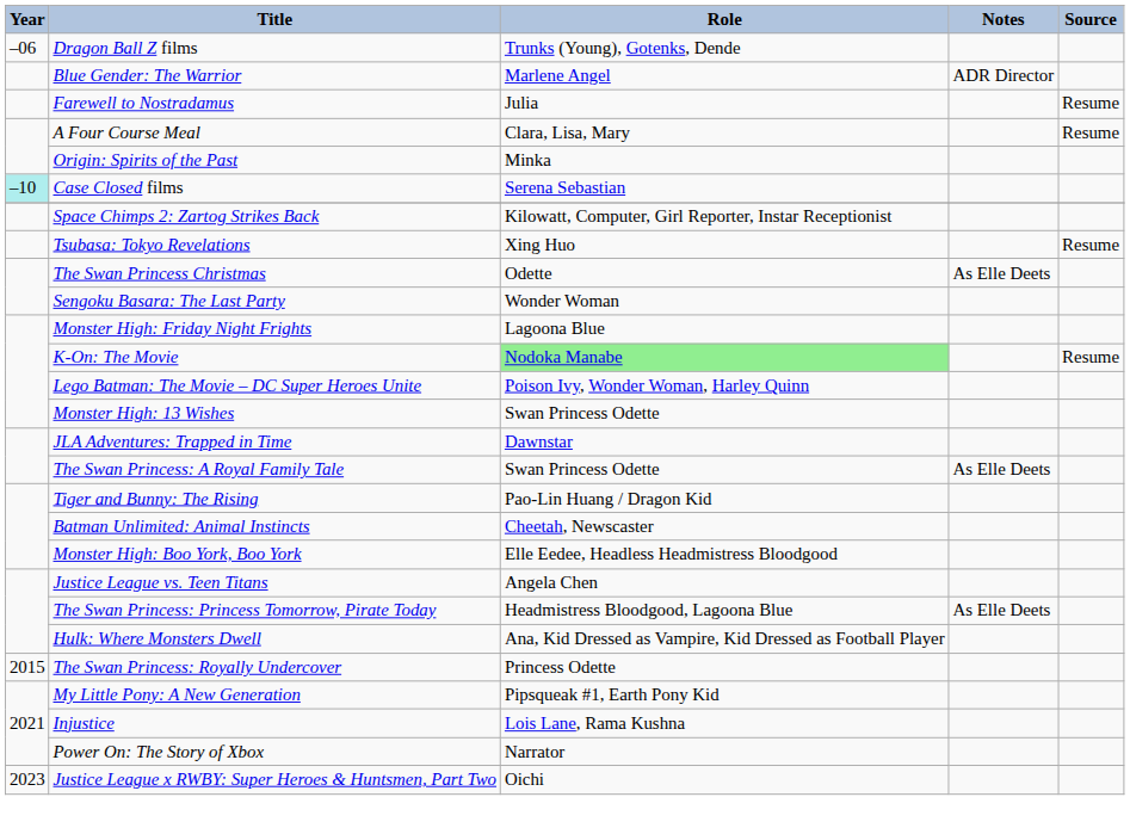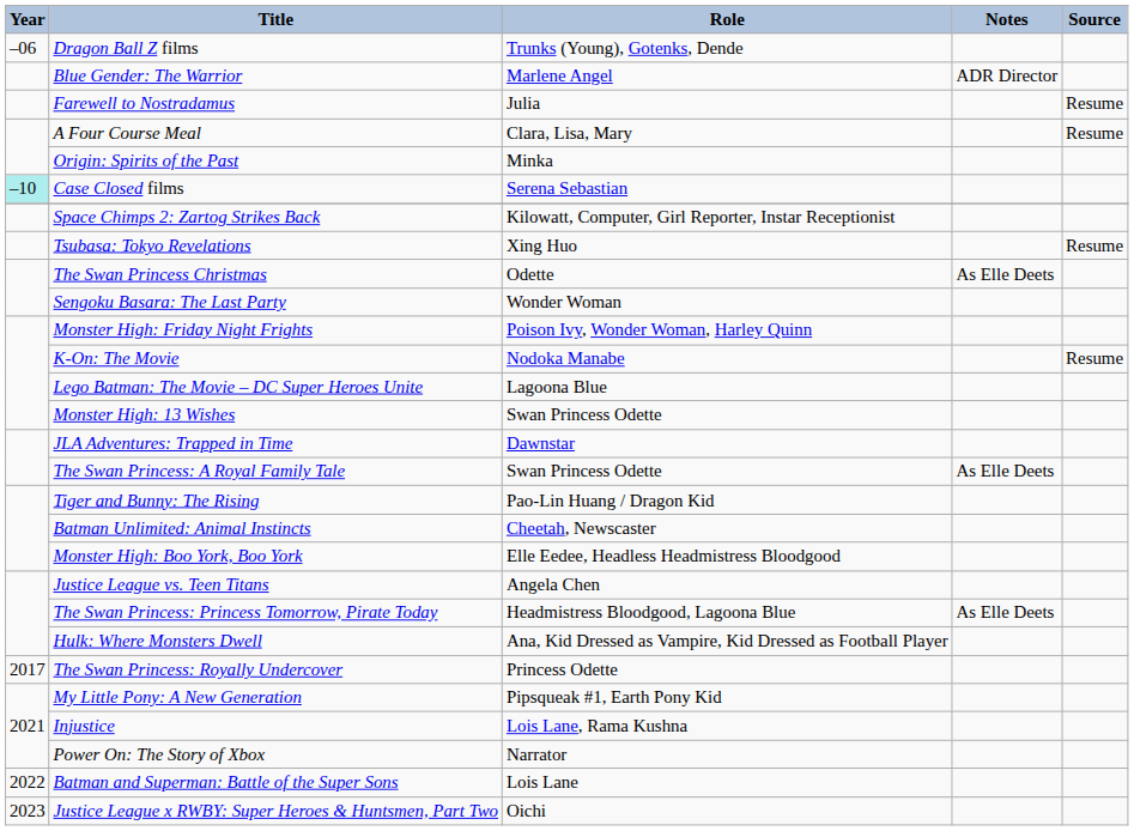Monster High: Friday Night Frights | Role: Lagoona Blue -> Poison Ivy, Wonder Woman, Harley Quinn
K-On: The Movie | Role: lightgreen background -> no background
Lego Batman: The Movie – DC Super Heroes Unite | Role: Poison Ivy, Wonder Woman, Harley Quinn -> Lagoona Blue
The Swan Princess: Royally Undercover | Year: 2015 -> 2017
+ row: 2022 | Batman and Superman: Battle of the Super Sons | Lois Lane
